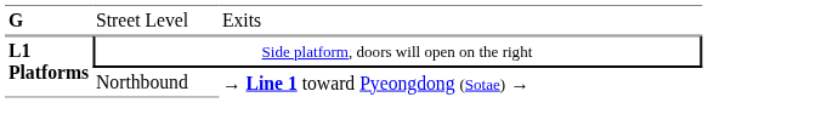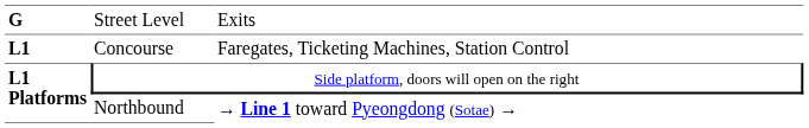+ row: L1 | Concourse | Faregates, Ticketing Machines, Station Control
